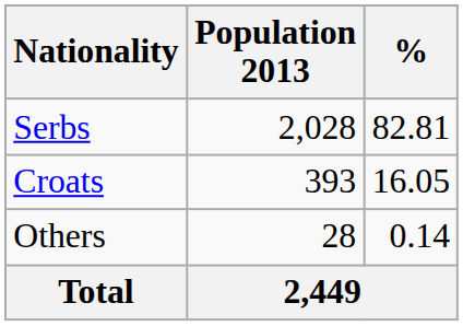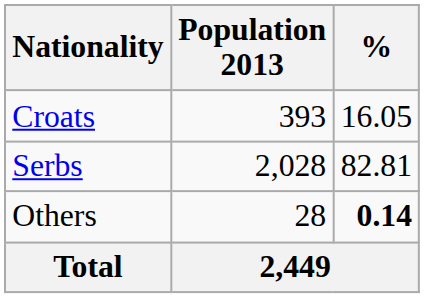rows swapped: Serbs <-> Croats
Others | %: normal -> bold
